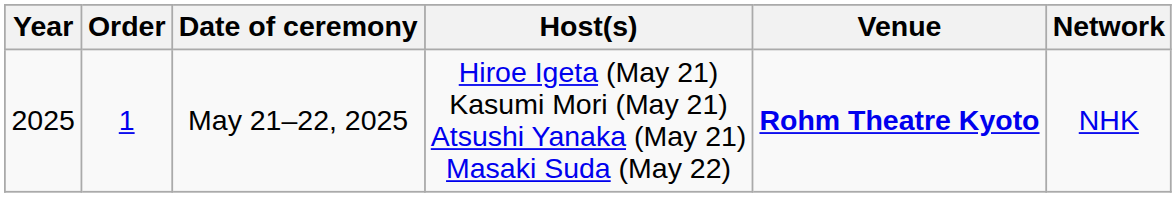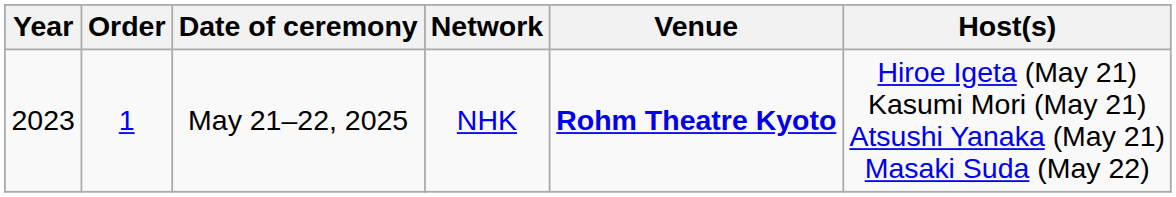columns swapped: Host(s) <-> Network
May 21–22, 2025 | Year: 2025 -> 2023
